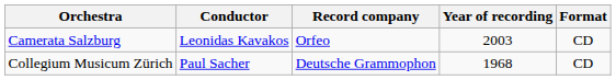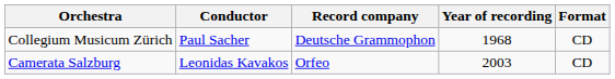rows swapped: Collegium Musicum Zürich <-> Camerata Salzburg
